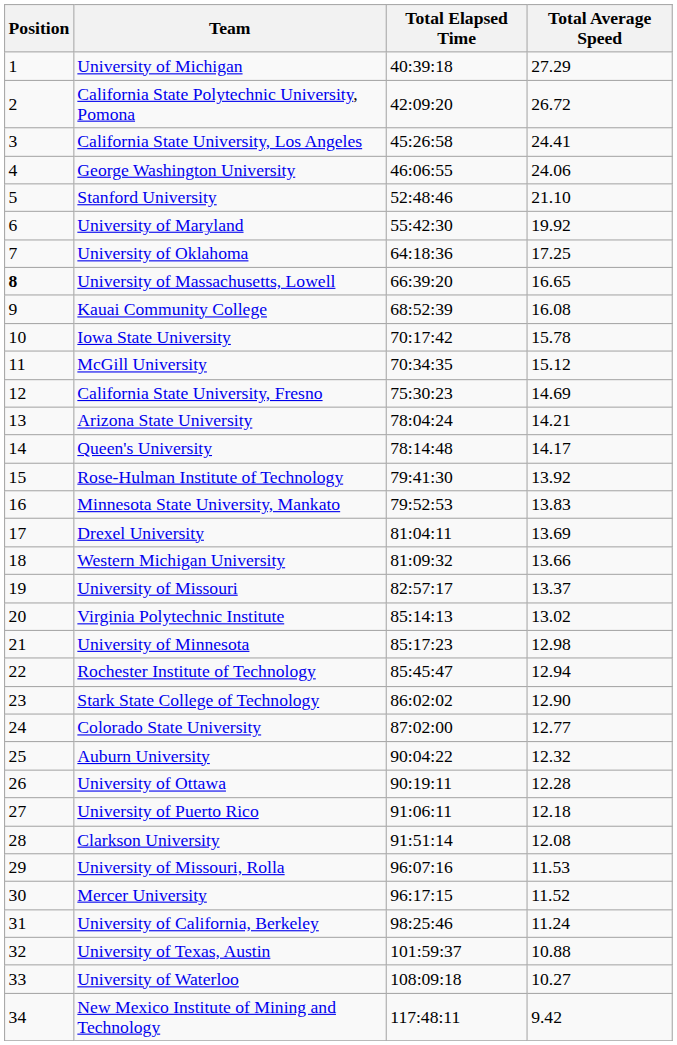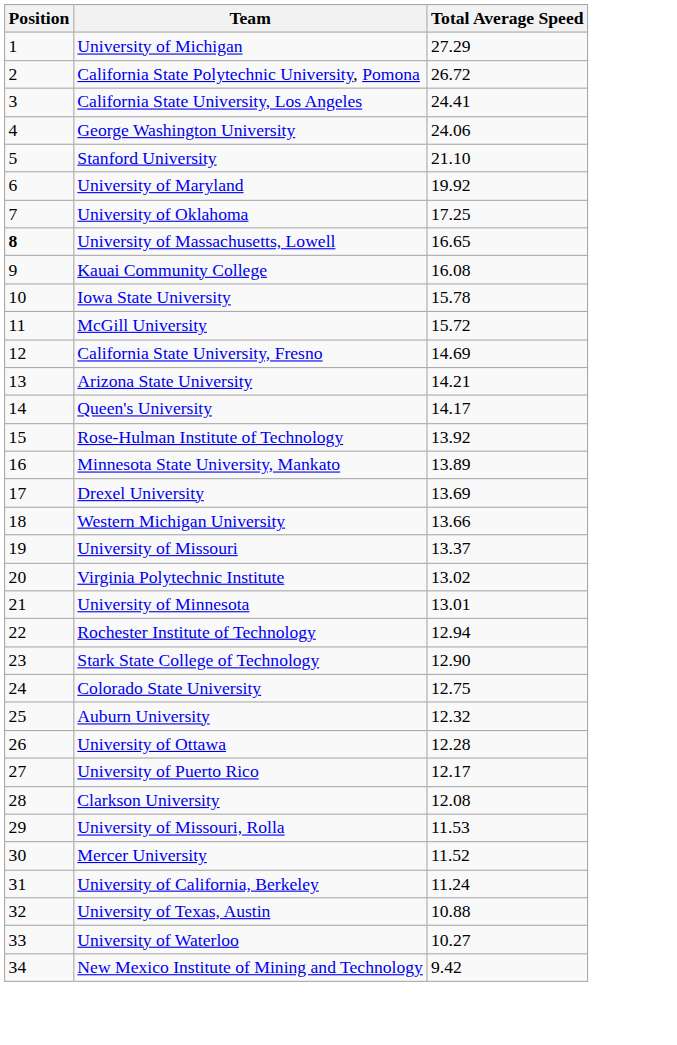- column: Total Elapsed Time | 40:39:18 | 42:09:20 | 45:26:58 | 46:06:55 | 52:48:46 | 55:42:30 | 64:18:36 | 66:39:20 | 68:52:39 | 70:17:42 | 70:34:35 | 75:30:23 | 78:04:24 | 78:14:48 | 79:41:30 | 79:52:53 | 81:04:11 | 81:09:32 | 82:57:17 | 85:14:13 | 85:17:23 | 85:45:47 | 86:02:02 | 87:02:00 | 90:04:22 | 90:19:11 | 91:06:11 | 91:51:14 | 96:07:16 | 96:17:15 | 98:25:46 | 101:59:37 | 108:09:18 | 117:48:11
McGill University | Total Average Speed: 15.12 -> 15.72
Minnesota State University, Mankato | Total Average Speed: 13.83 -> 13.89
University of Minnesota | Total Average Speed: 12.98 -> 13.01
Colorado State University | Total Average Speed: 12.77 -> 12.75
University of Puerto Rico | Total Average Speed: 12.18 -> 12.17
